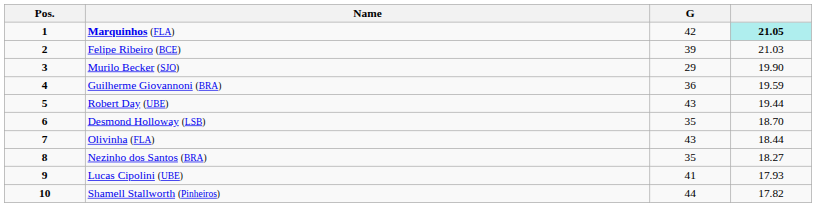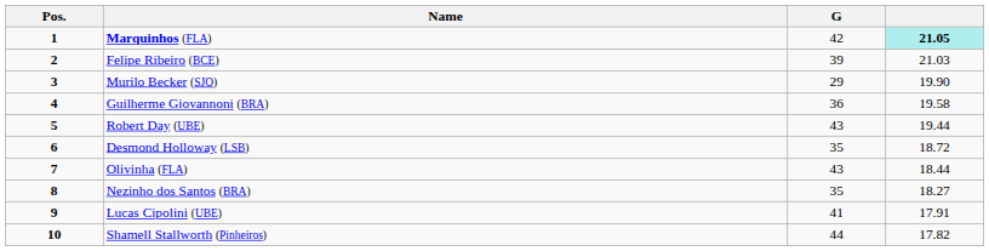Guilherme Giovannoni (BRA) | column 4: 19.59 -> 19.58
Desmond Holloway (LSB) | column 4: 18.70 -> 18.72
Lucas Cipolini (UBE) | column 4: 17.93 -> 17.91
